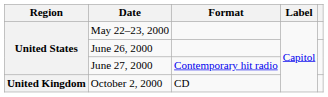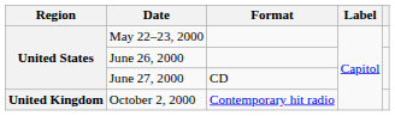June 27, 2000 | Format: Contemporary hit radio -> CD
October 2, 2000 | Format: CD -> Contemporary hit radio
